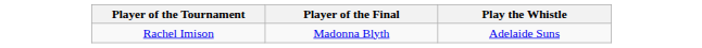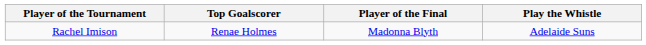+ column: Top Goalscorer | Renae Holmes
